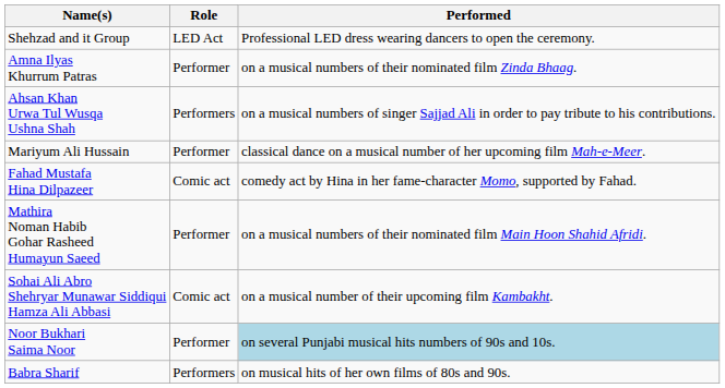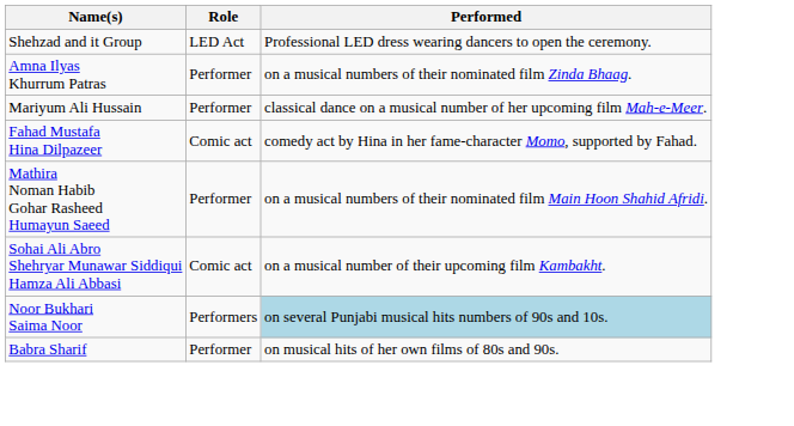- row: Ahsan Khan Urwa Tul Wusqa Ushna Shah | Performers | on a musical numbers of singer Sajjad Ali in order to pay tribute to his contributions.
Noor Bukhari Saima Noor | Role: Performer -> Performers
Babra Sharif | Role: Performers -> Performer
